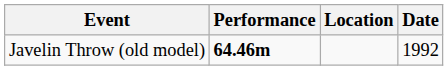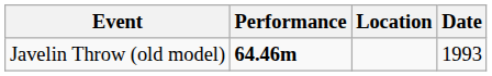Javelin Throw (old model) | Date: 1992 -> 1993
